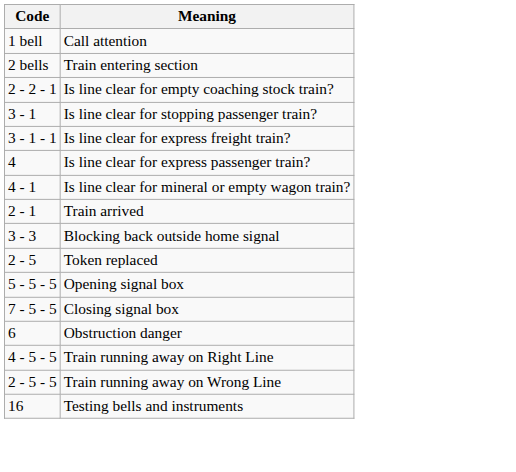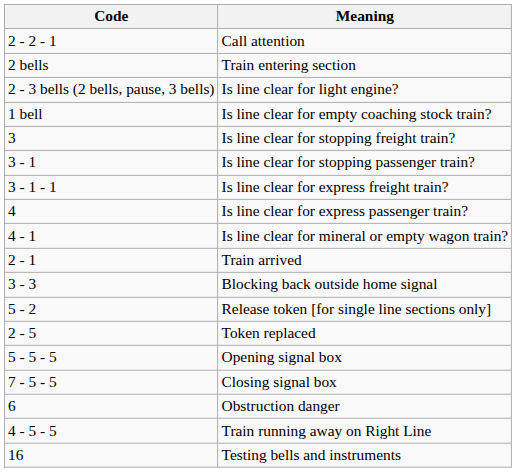Call attention | Code: 1 bell -> 2 - 2 - 1
+ row: 2 - 3 bells (2 bells, pause, 3 bells) | Is line clear for light engine?
Is line clear for empty coaching stock train? | Code: 2 - 2 - 1 -> 1 bell
+ row: 3 | Is line clear for stopping freight train?
+ row: 5 - 2 | Release token [for single line sections only]
- row: 2 - 5 - 5 | Train running away on Wrong Line
